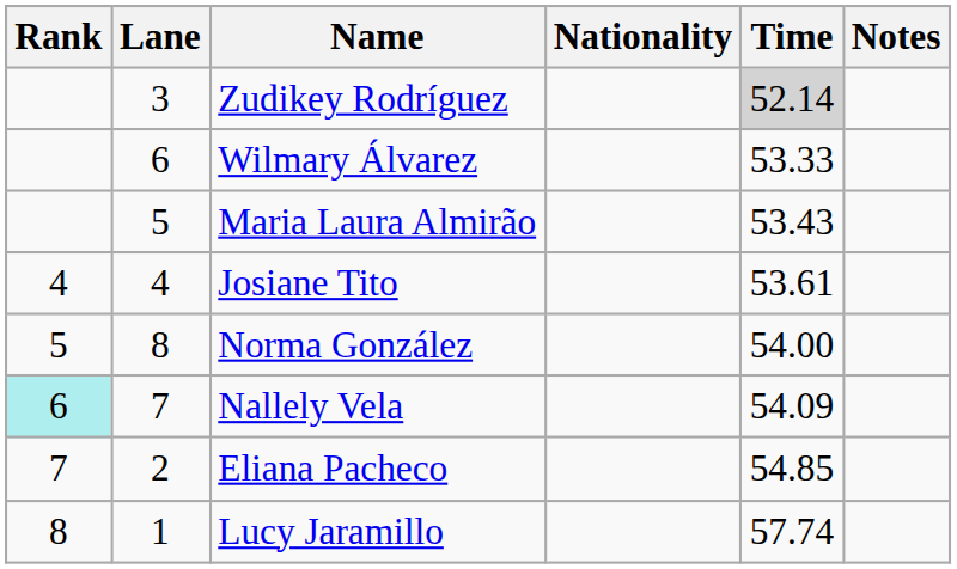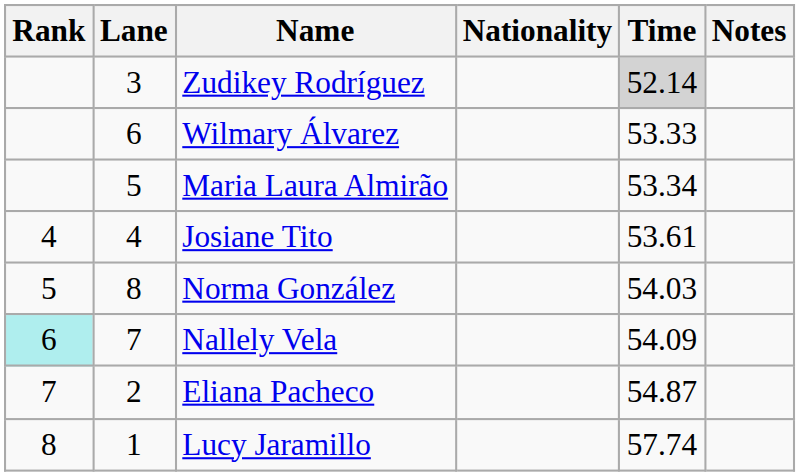Maria Laura Almirão | Time: 53.43 -> 53.34
Norma González | Time: 54.00 -> 54.03
Eliana Pacheco | Time: 54.85 -> 54.87
